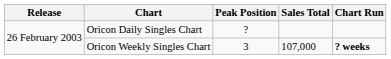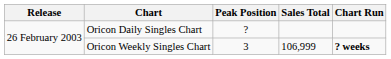Oricon Weekly Singles Chart | Sales Total: 107,000 -> 106,999
